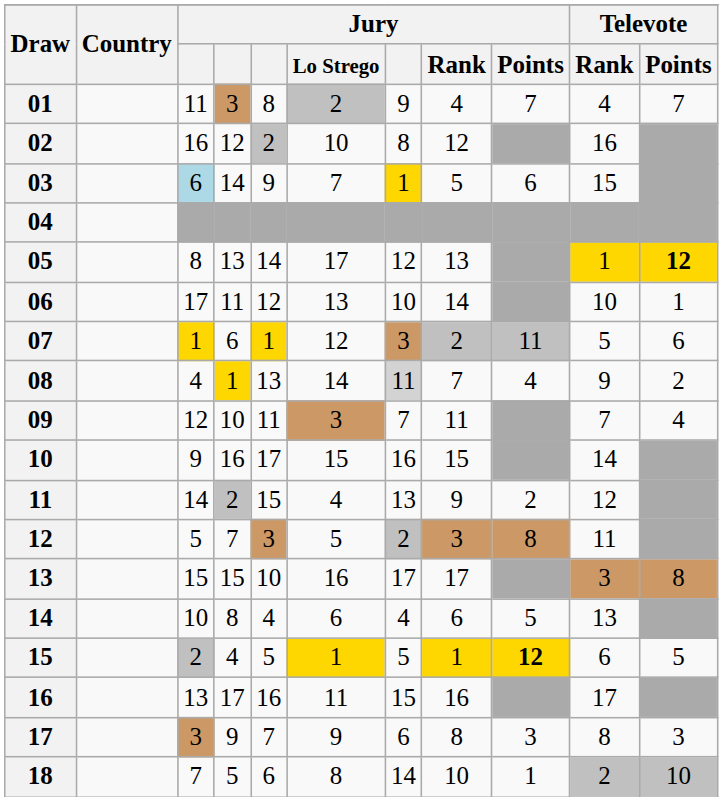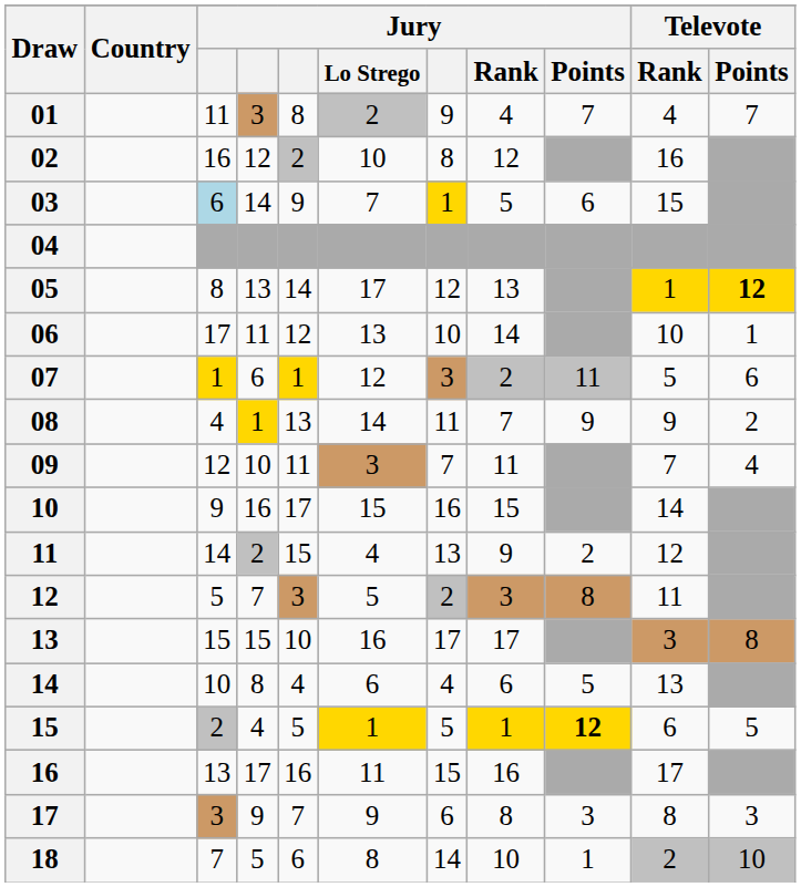08 | column 7: lightgrey background -> no background
08 | Jury / Points: 4 -> 9
